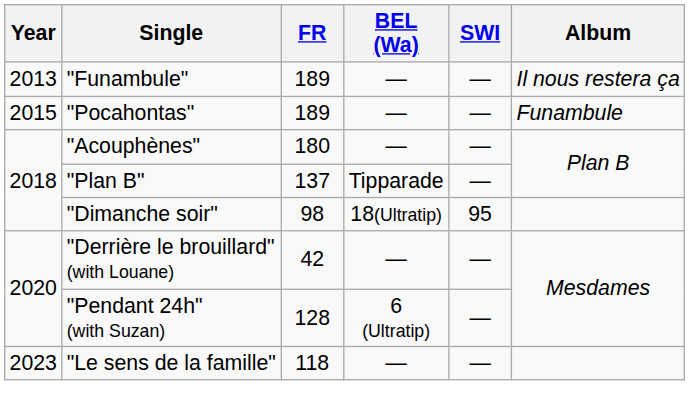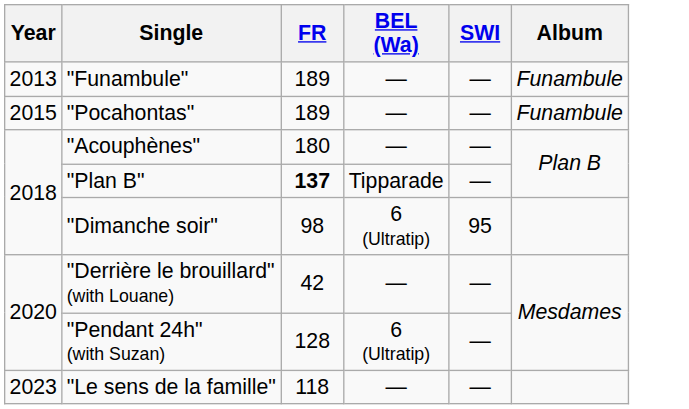"Funambule" | Album: Il nous restera ça -> Funambule
"Plan B" | FR: normal -> bold
"Dimanche soir" | BEL (Wa): 18(Ultratip) -> 6 (Ultratip)
